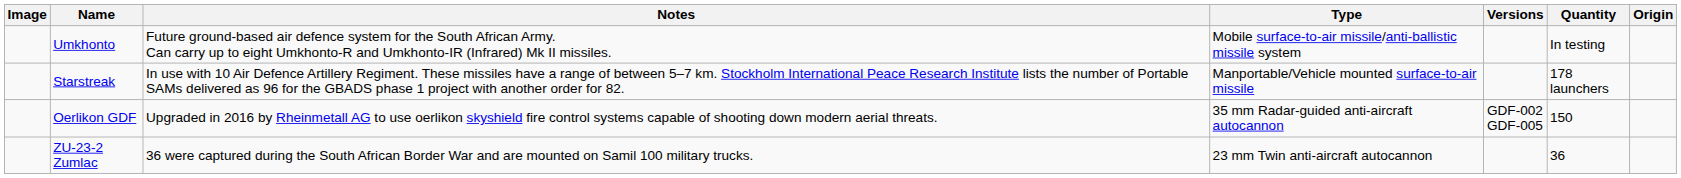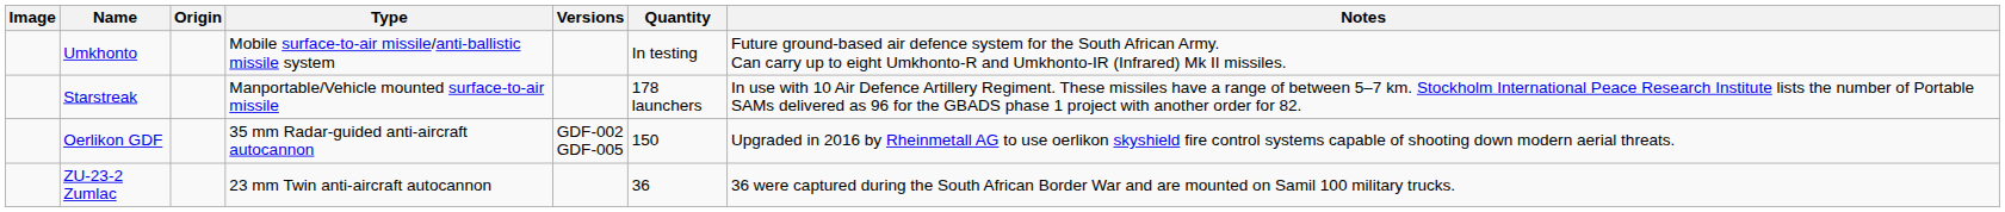columns swapped: Origin <-> Notes
